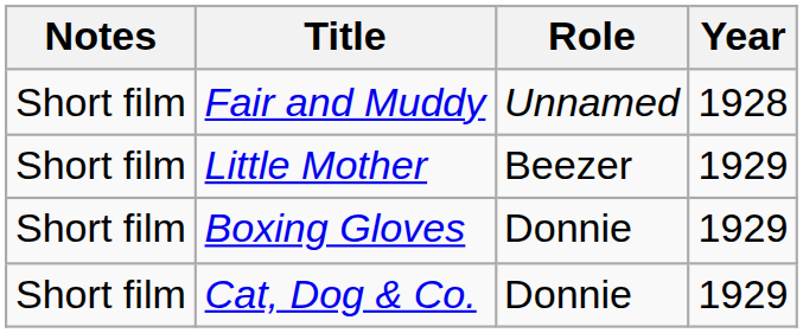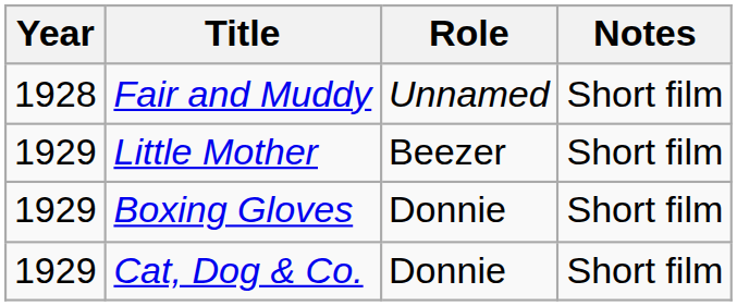columns swapped: Year <-> Notes
